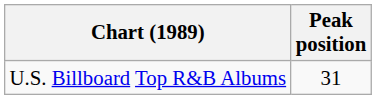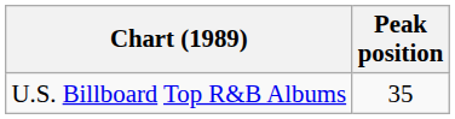U.S. Billboard Top R&B Albums | Peak position: 31 -> 35
